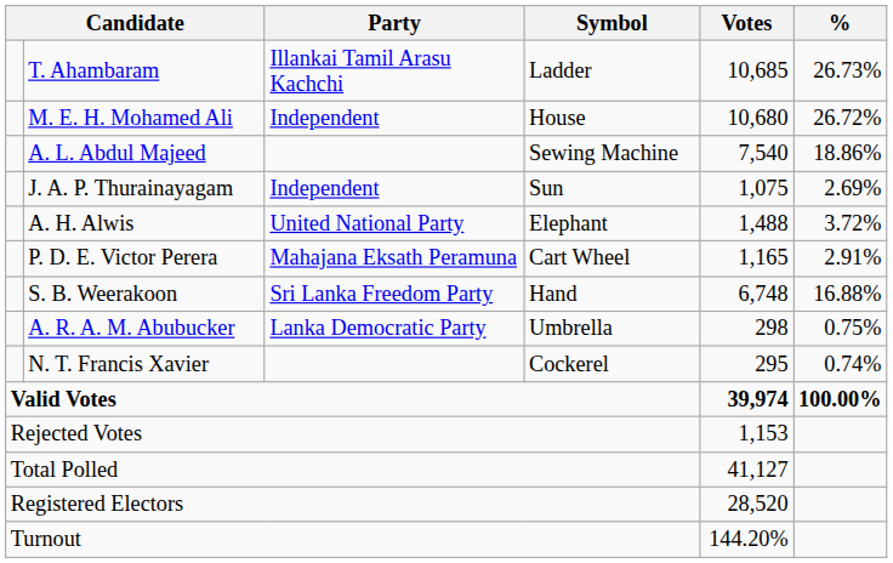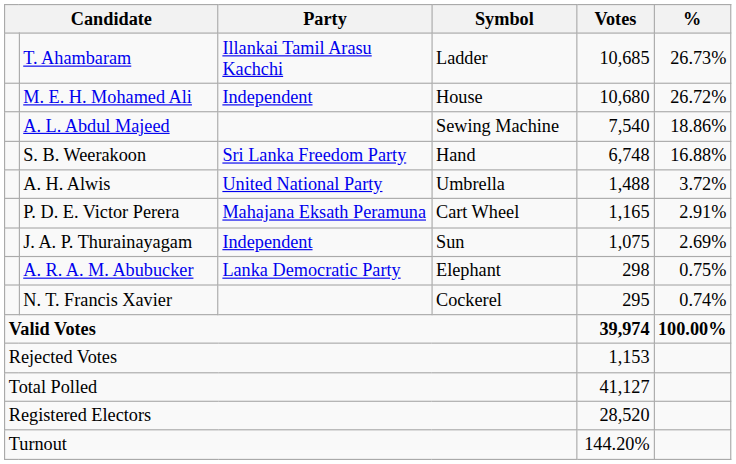rows swapped: S. B. Weerakoon <-> J. A. P. Thurainayagam
A. H. Alwis | Symbol: Elephant -> Umbrella
A. R. A. M. Abubucker | Symbol: Umbrella -> Elephant
